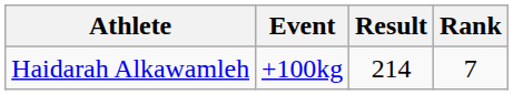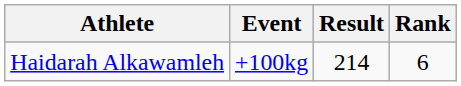Haidarah Alkawamleh | Rank: 7 -> 6
